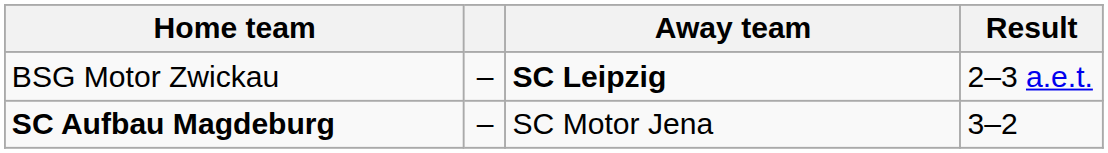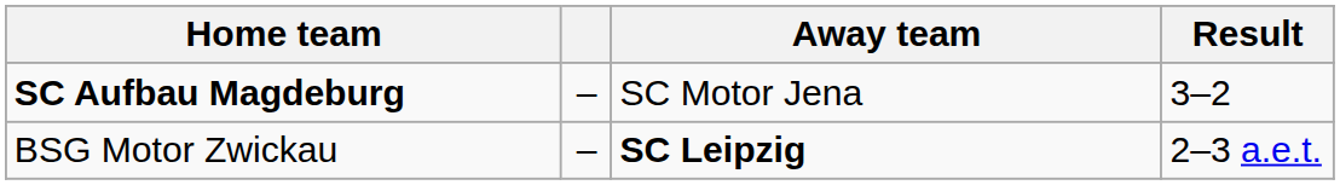rows swapped: SC Aufbau Magdeburg <-> BSG Motor Zwickau
